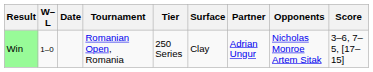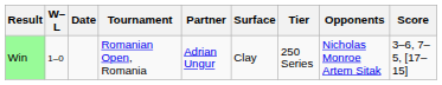columns swapped: Tier <-> Partner
